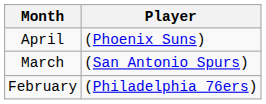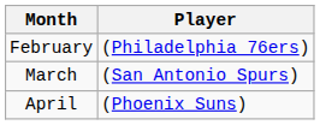rows swapped: February <-> April
